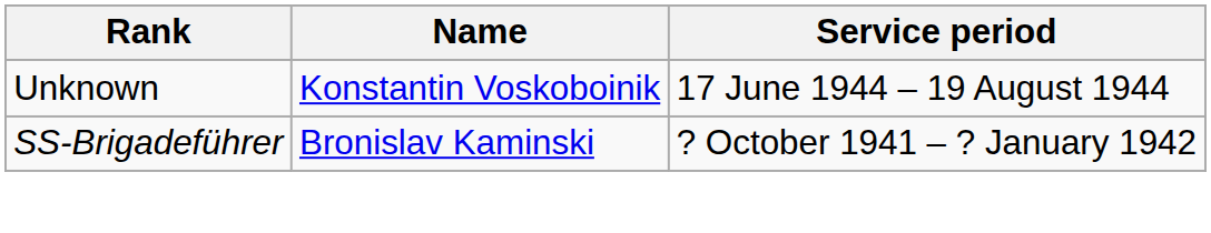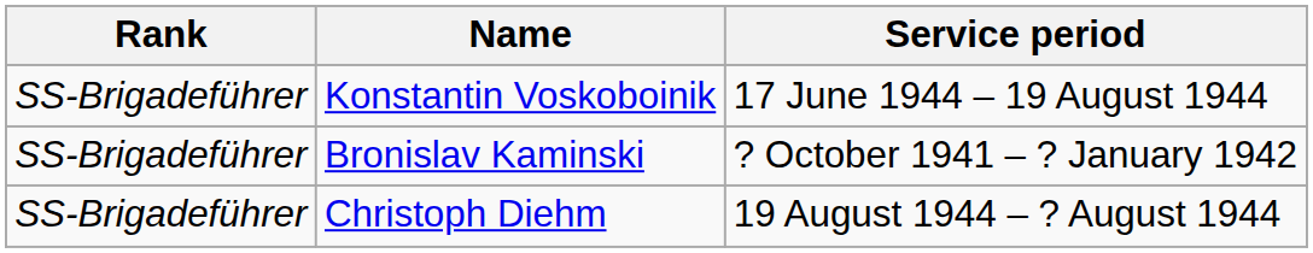Konstantin Voskoboinik | Rank: Unknown -> SS-Brigadeführer
+ row: SS-Brigadeführer | Christoph Diehm | 19 August 1944 – ? August 1944
